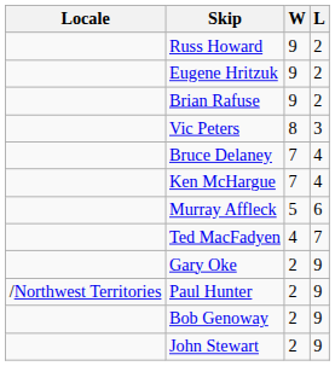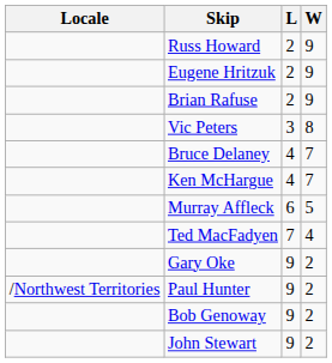columns swapped: W <-> L
